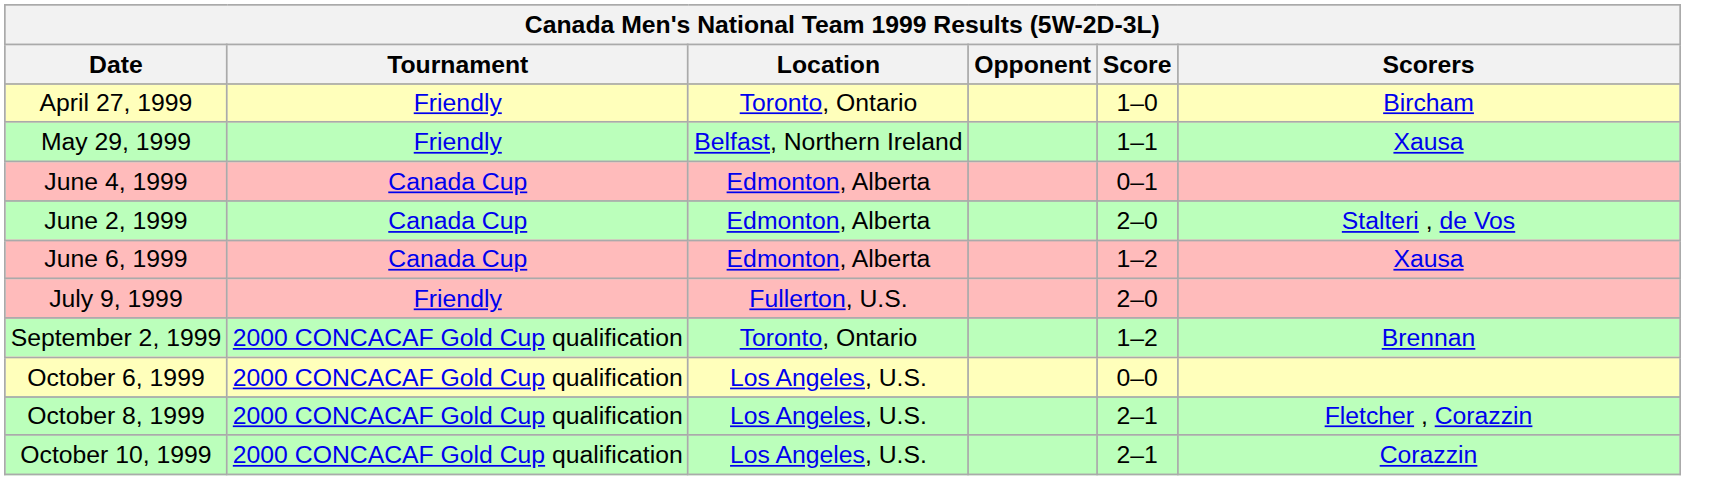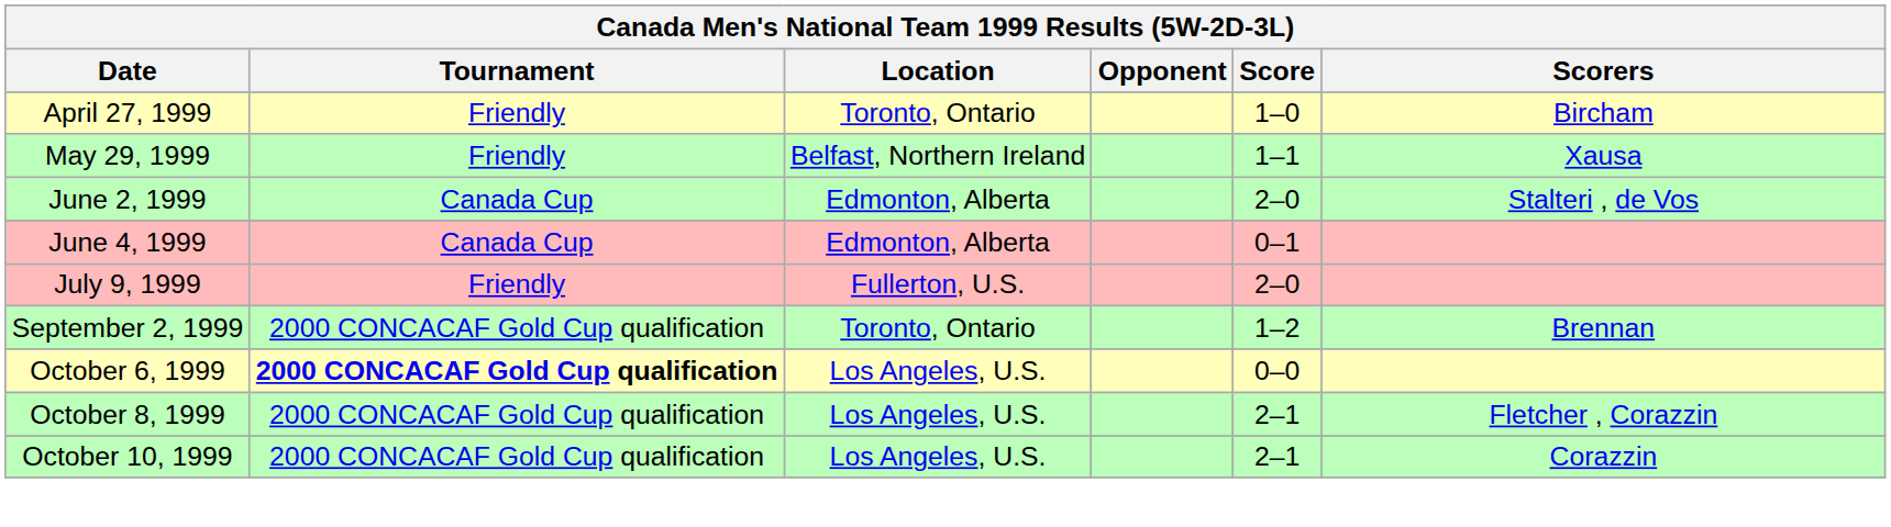rows swapped: June 2, 1999 <-> June 4, 1999
- row: June 6, 1999 | Canada Cup | Edmonton, Alberta | 1–2 | Xausa
October 6, 1999 | Tournament: normal -> bold
